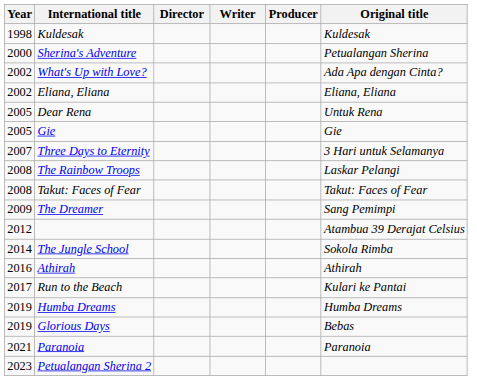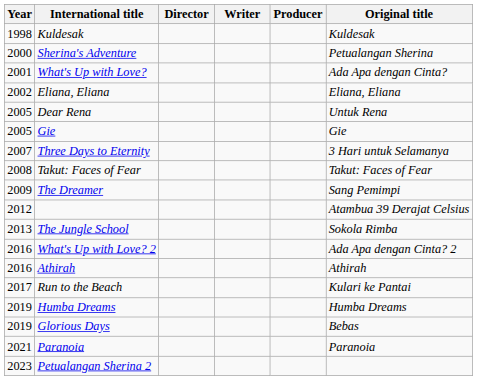What's Up with Love? | Year: 2002 -> 2001
- row: 2008 | The Rainbow Troops | Laskar Pelangi
The Jungle School | Year: 2014 -> 2013
+ row: 2016 | What's Up with Love? 2 | Ada Apa dengan Cinta? 2
